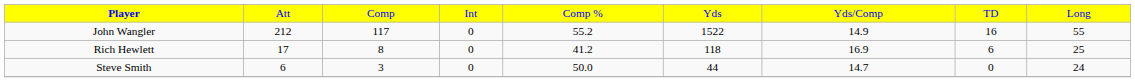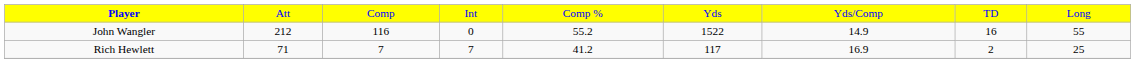John Wangler | column 3: 117 -> 116
Rich Hewlett | column 2: 17 -> 71
Rich Hewlett | column 3: 8 -> 7
Rich Hewlett | column 4: 0 -> 7
Rich Hewlett | column 6: 118 -> 117
Rich Hewlett | column 8: 6 -> 2
- row: Steve Smith | 6 | 3 | 0 | 50.0 | 44 | 14.7 | 0 | 24
